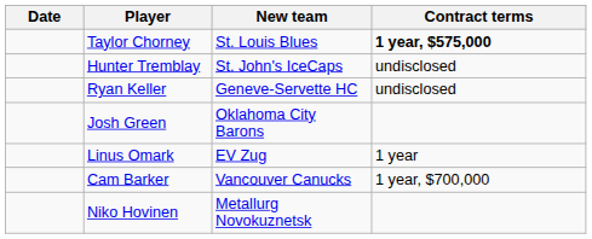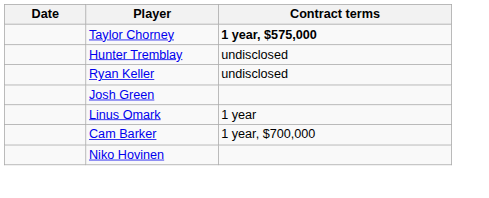- column: New team | St. Louis Blues | St. John's IceCaps | Geneve-Servette HC | Oklahoma City Barons | EV Zug | Vancouver Canucks | Metallurg Novokuznetsk
